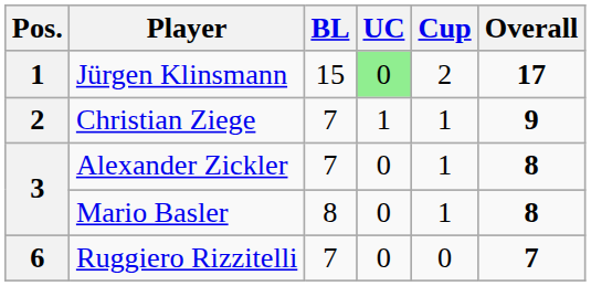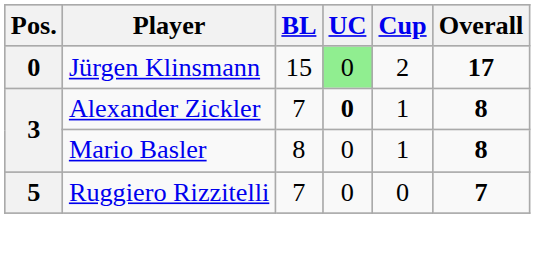Jürgen Klinsmann | Pos.: 1 -> 0
- row: 2 | Christian Ziege | 7 | 1 | 1 | 9
Alexander Zickler | UC: normal -> bold
Ruggiero Rizzitelli | Pos.: 6 -> 5
